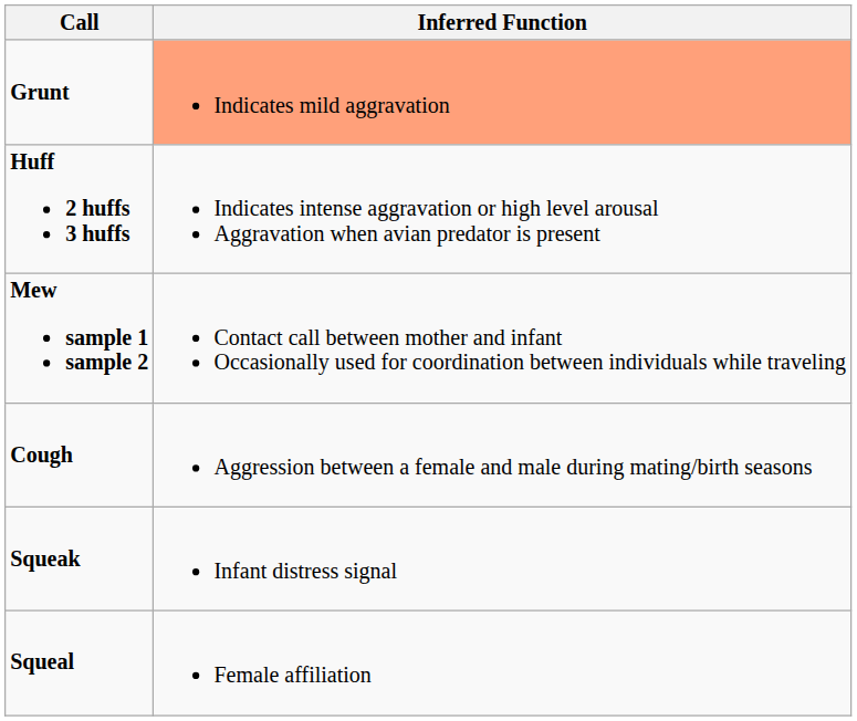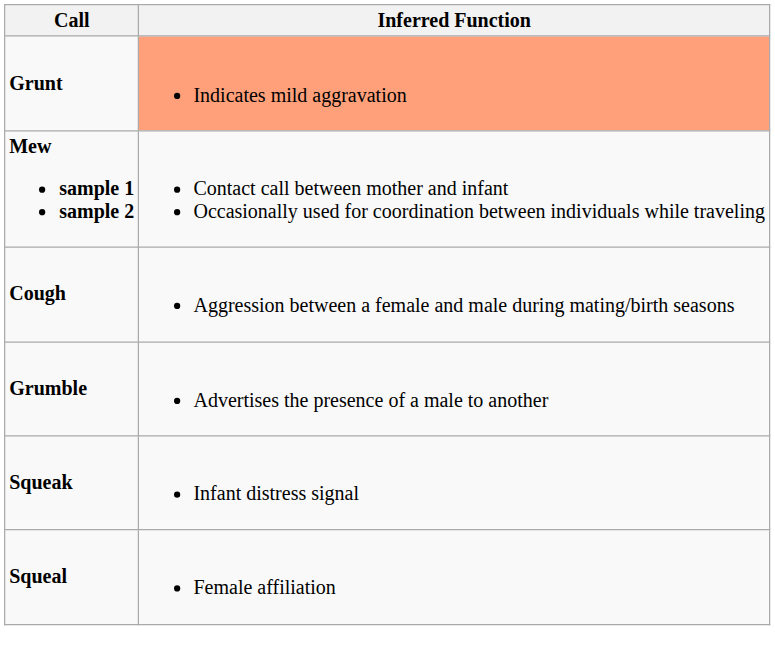- row: Huff 2 huffs 3 huffs | Indicates intense aggravation or high level arousal Aggravation when avian predator is present
+ row: Grumble | Advertises the presence of a male to another
